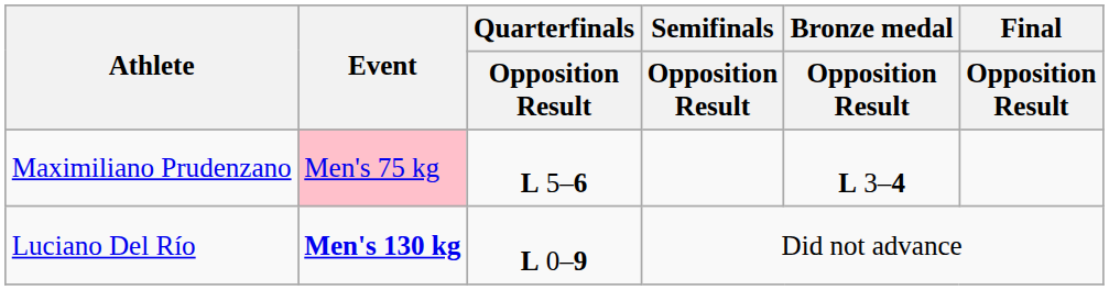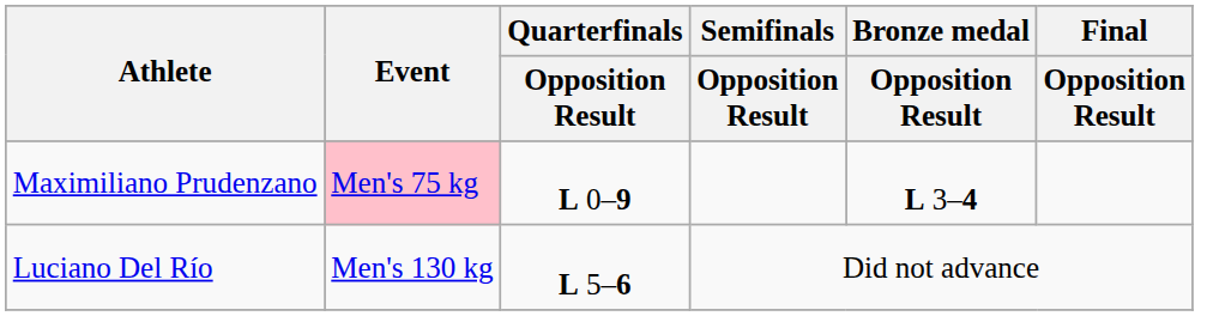Maximiliano Prudenzano | Quarterfinals / Opposition Result: L 5–6 -> L 0–9
Luciano Del Río | Event: bold -> normal
Luciano Del Río | Quarterfinals / Opposition Result: L 0–9 -> L 5–6
